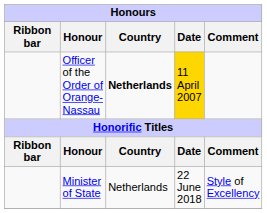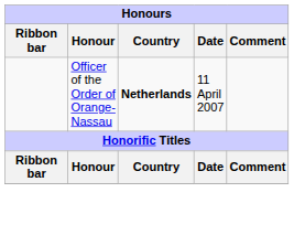Officer of the Order of Orange-Nassau | Date: gold background -> no background
- row: Minister of State | Netherlands | 22 June 2018 | Style of Excellency
